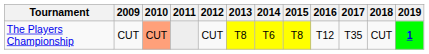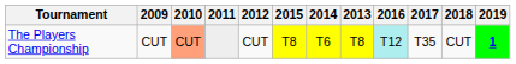columns swapped: 2013 <-> 2015
The Players Championship | 2016: no background -> paleturquoise background
